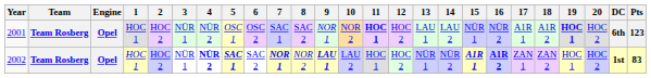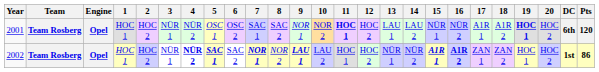2001 | Pts: 123 -> 120
2002 | Pts: 83 -> 86
